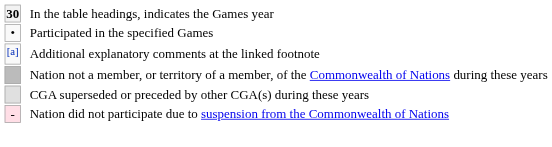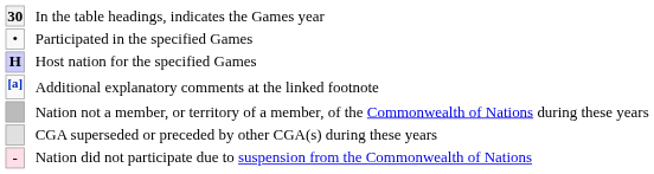+ row: H | Host nation for the specified Games
Additional explanatory comments at the linked footnote | column 1: normal -> bold
